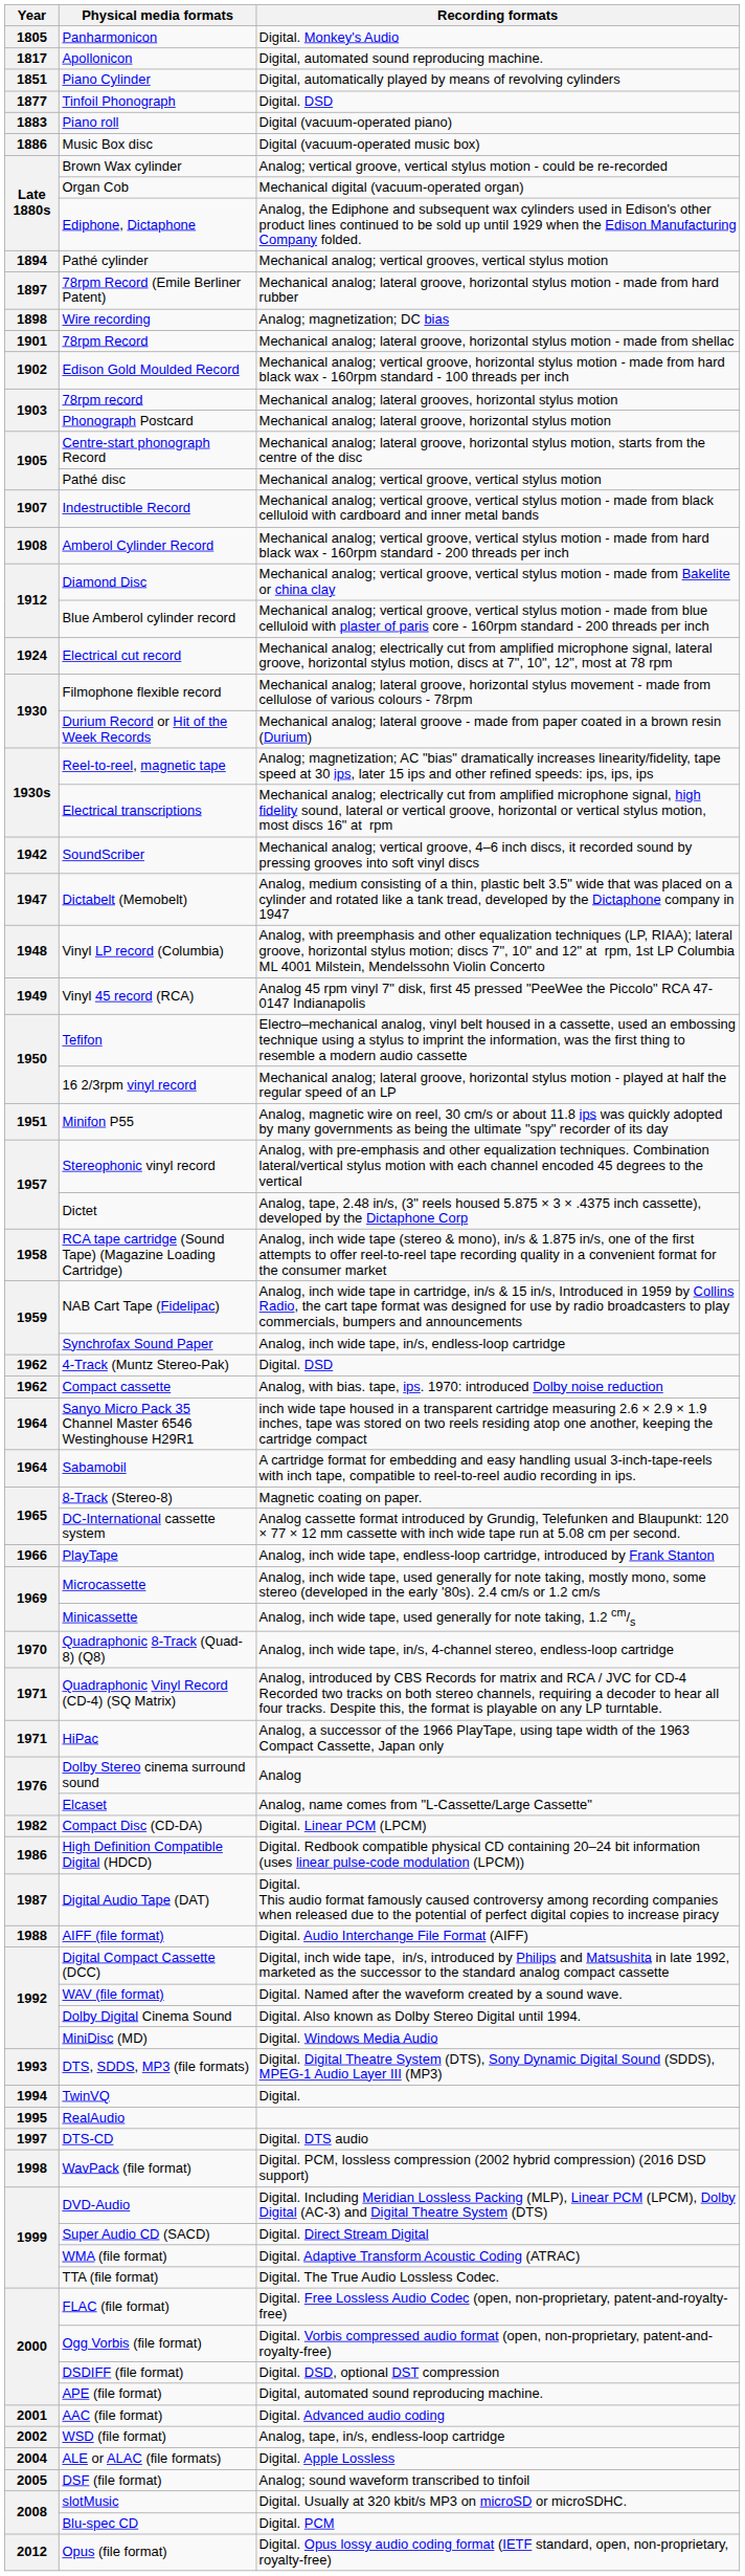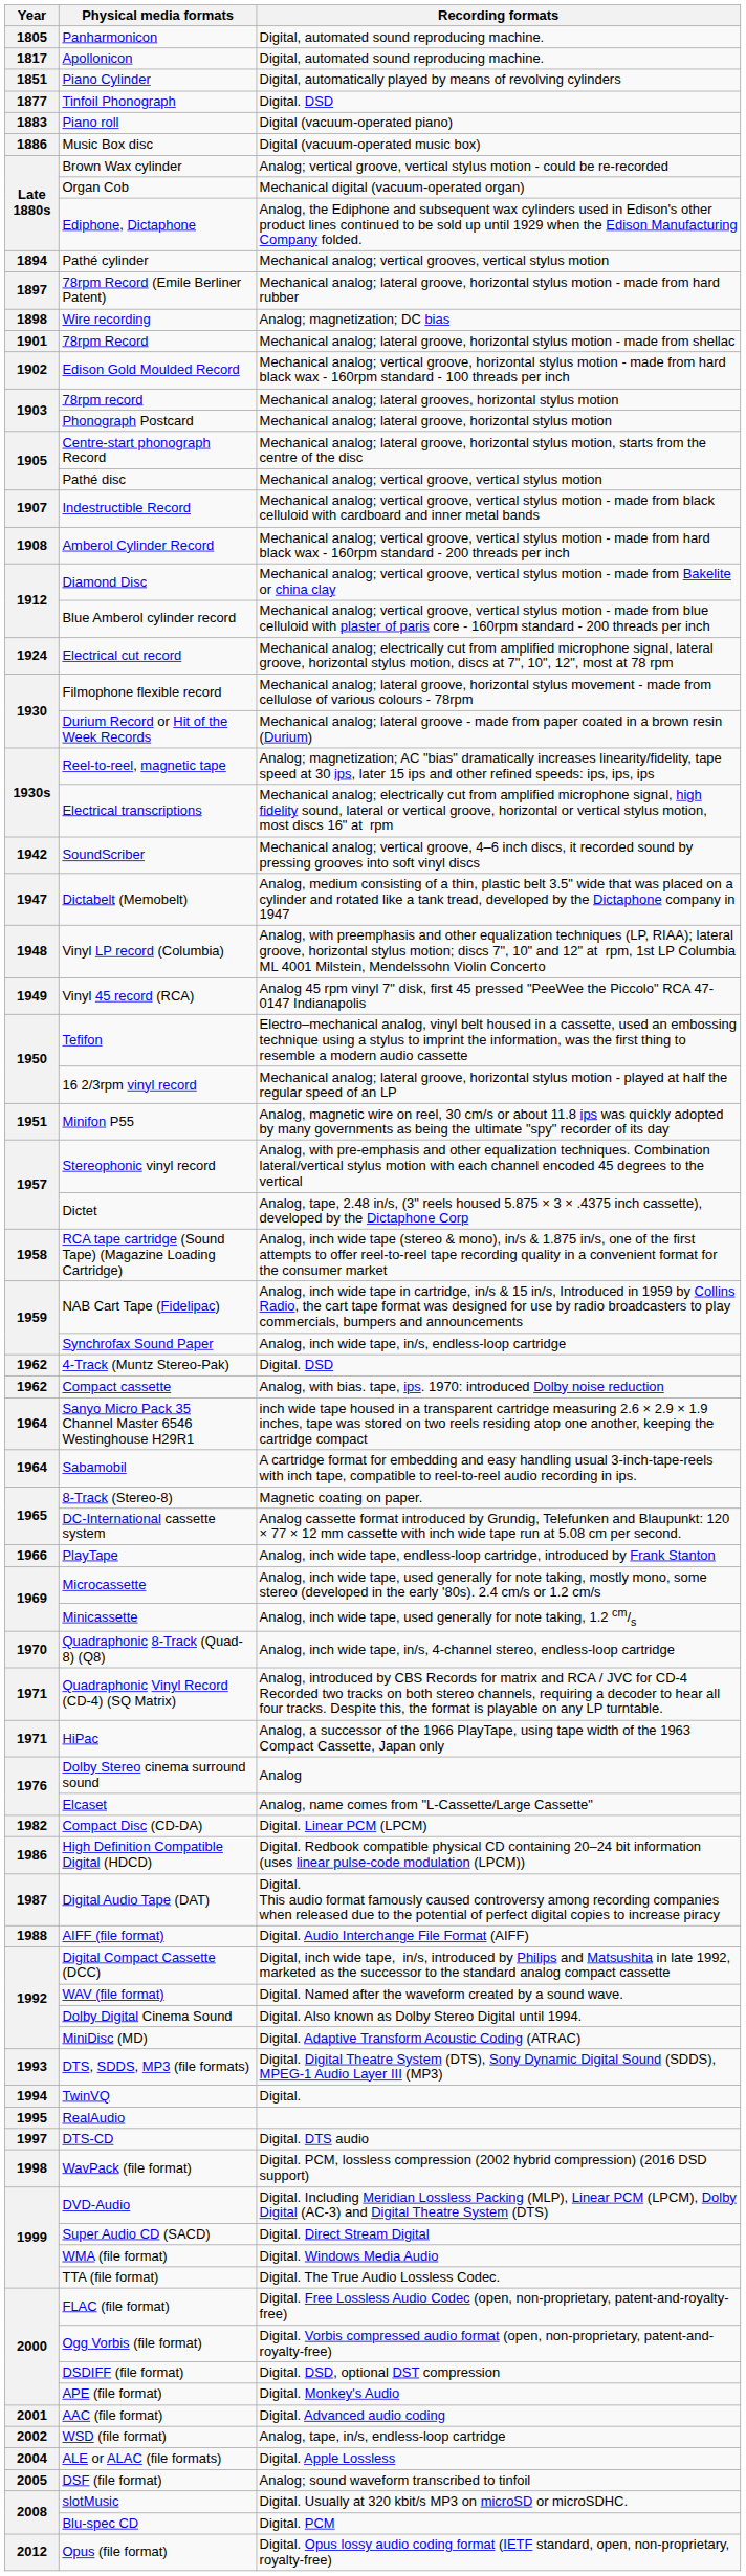Panharmonicon | Recording formats: Digital. Monkey's Audio -> Digital, automated sound reproducing machine.
MiniDisc (MD) | Recording formats: Digital. Windows Media Audio -> Digital. Adaptive Transform Acoustic Coding (ATRAC)
WMA (file format) | Recording formats: Digital. Adaptive Transform Acoustic Coding (ATRAC) -> Digital. Windows Media Audio
APE (file format) | Recording formats: Digital, automated sound reproducing machine. -> Digital. Monkey's Audio
